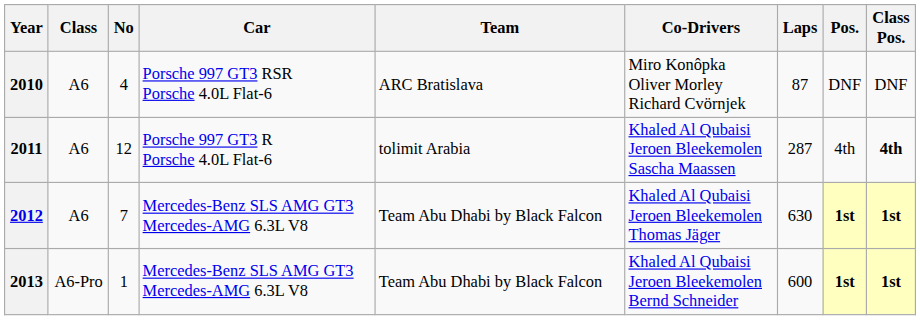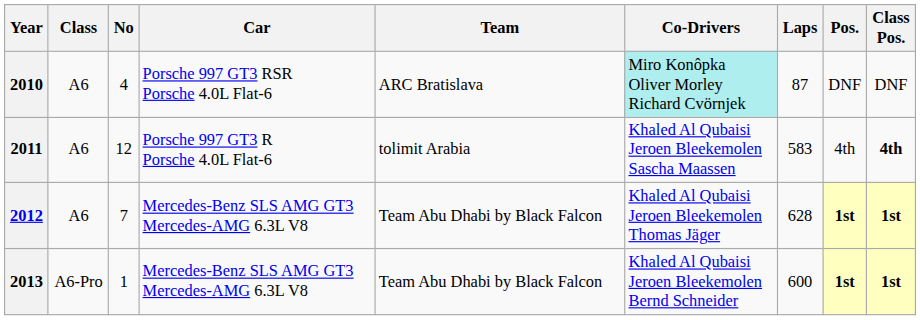2010 | Co-Drivers: no background -> paleturquoise background
2011 | Laps: 287 -> 583
2012 | Laps: 630 -> 628
